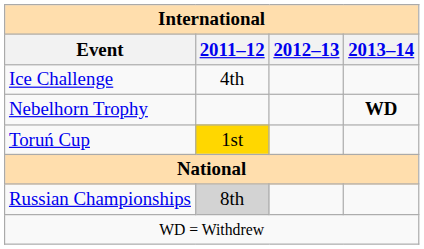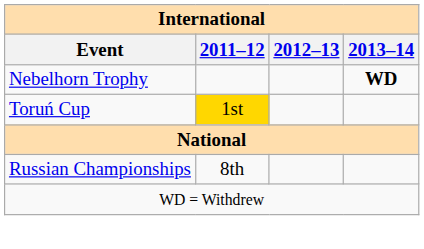- row: Ice Challenge | 4th
Russian Championships | 2011–12: lightgrey background -> no background
